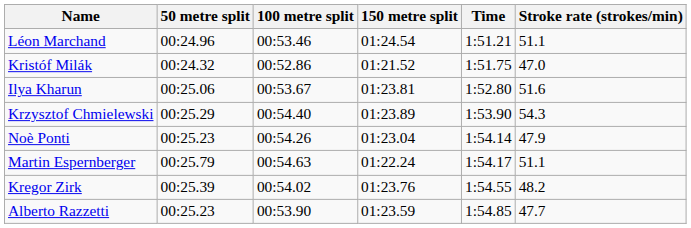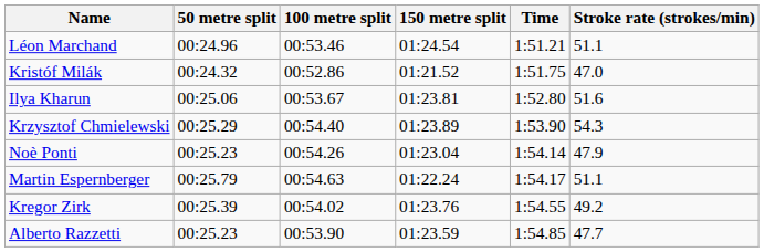Kregor Zirk | Stroke rate (strokes/min): 48.2 -> 49.2
